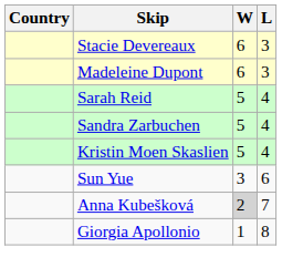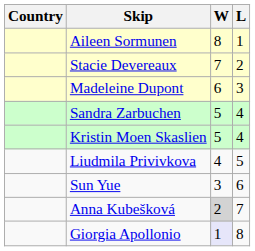+ row: Aileen Sormunen | 8 | 1
Stacie Devereaux | W: 6 -> 7
Stacie Devereaux | L: 3 -> 2
- row: Sarah Reid | 5 | 4
+ row: Liudmila Privivkova | 4 | 5
Giorgia Apollonio | W: no background -> lavender background
